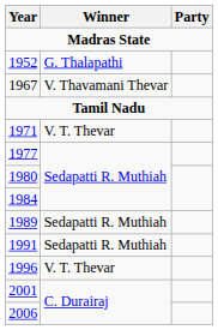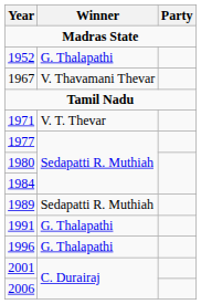1991 | Winner: Sedapatti R. Muthiah -> G. Thalapathi
1996 | Winner: V. T. Thevar -> G. Thalapathi
